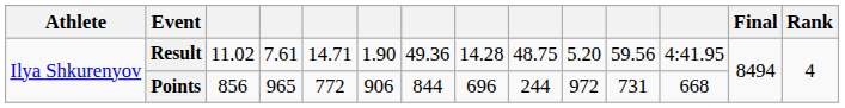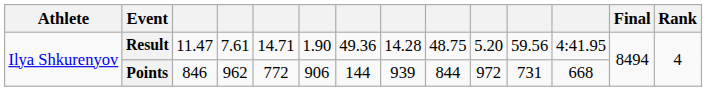Result | column 3: 11.02 -> 11.47
Points | column 3: 856 -> 846
Points | column 4: 965 -> 962
Points | column 7: 844 -> 144
Points | column 8: 696 -> 939
Points | column 9: 244 -> 844
